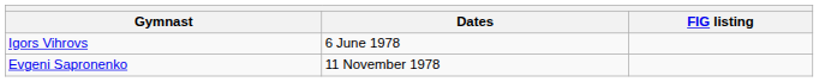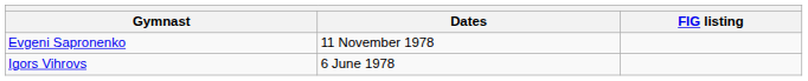rows swapped: Evgeni Sapronenko <-> Igors Vihrovs
